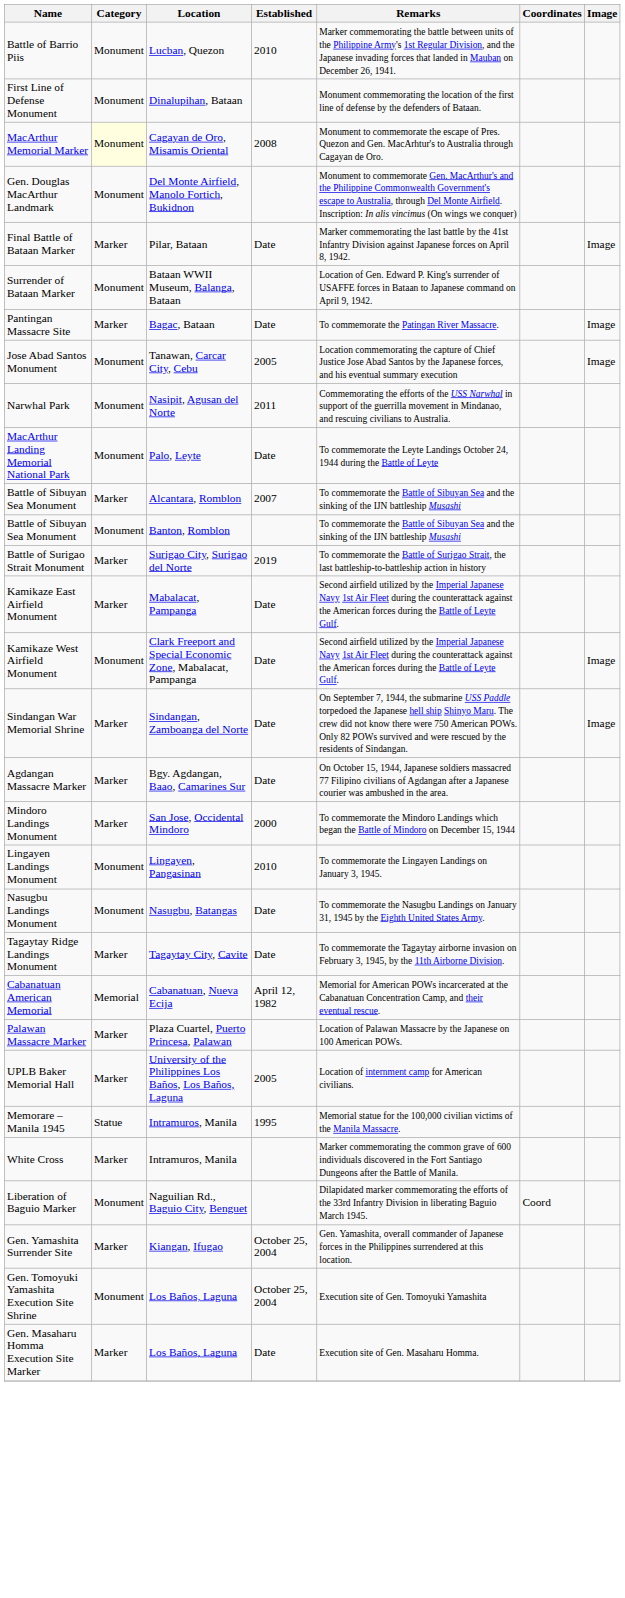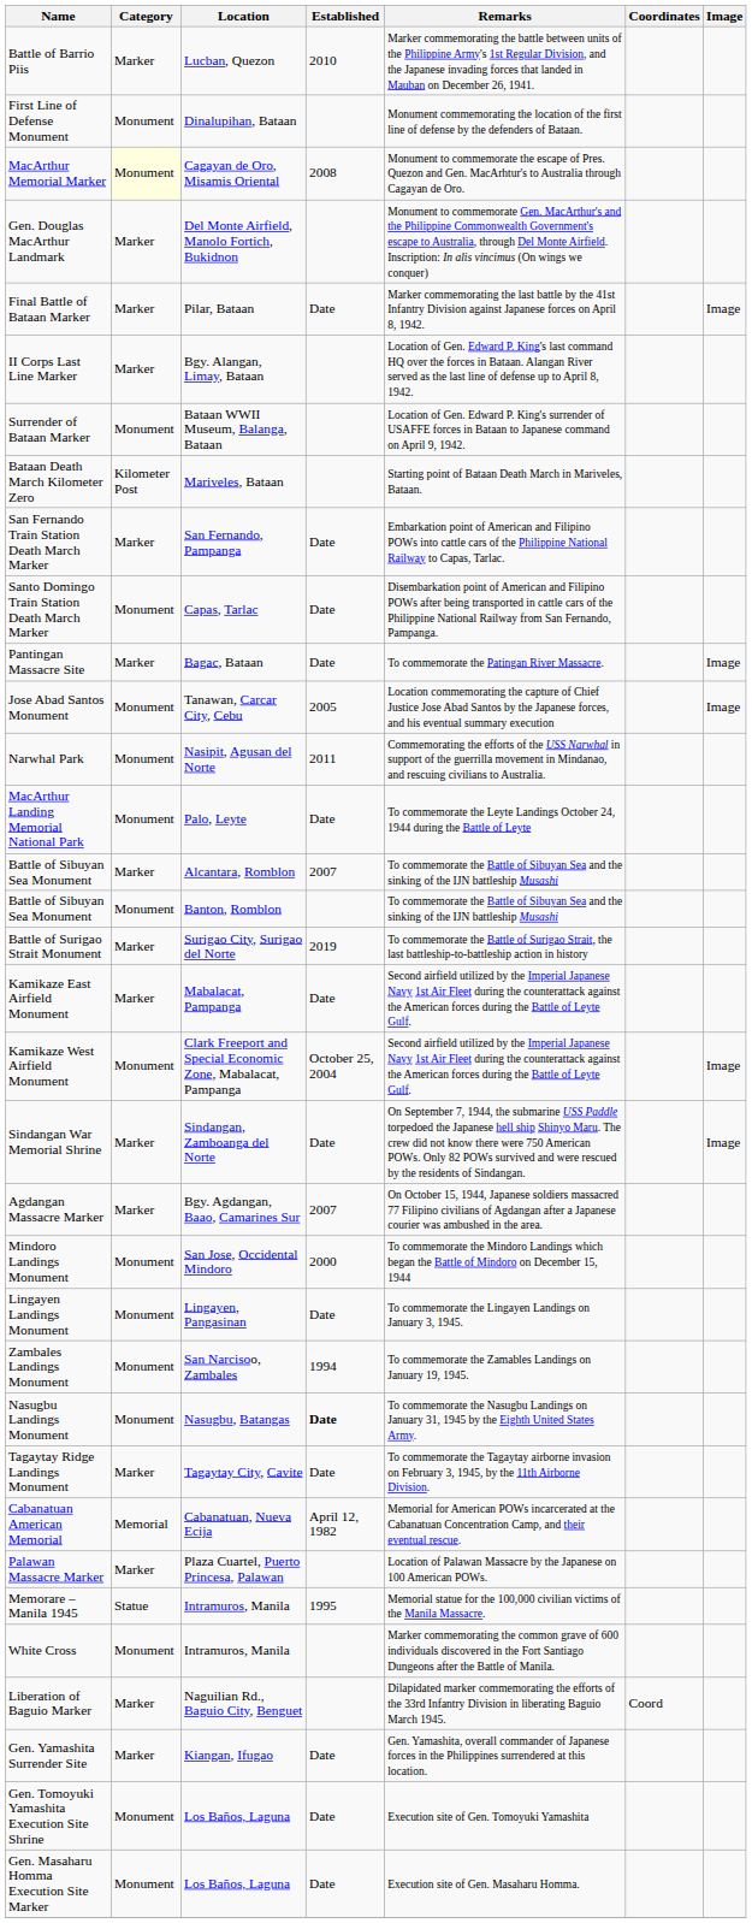Battle of Barrio Piis | Category: Monument -> Marker
Gen. Douglas MacArthur Landmark | Category: Monument -> Marker
+ row: II Corps Last Line Marker | Marker | Bgy. Alangan, Limay, Bataan | Location of Gen. Edward P. King's last command HQ over the forces in Bataan. Alangan River served as the last line of defense up to April 8, 1942.
+ row: Bataan Death March Kilometer Zero | Kilometer Post | Mariveles, Bataan | Starting point of Bataan Death March in Mariveles, Bataan.
+ row: San Fernando Train Station Death March Marker | Marker | San Fernando, Pampanga | Date | Embarkation point of American and Filipino POWs into cattle cars of the Philippine National Railway to Capas, Tarlac.
+ row: Santo Domingo Train Station Death March Marker | Monument | Capas, Tarlac | Date | Disembarkation point of American and Filipino POWs after being transported in cattle cars of the Philippine National Railway from San Fernando, Pampanga.
Kamikaze West Airfield Monument | Established: Date -> October 25, 2004
Agdangan Massacre Marker | Established: Date -> 2007
Mindoro Landings Monument | Category: Marker -> Monument
Lingayen Landings Monument | Established: 2010 -> Date
+ row: Zambales Landings Monument | Monument | San Narcisoo, Zambales | 1994 | To commemorate the Zamables Landings on January 19, 1945.
Nasugbu Landings Monument | Established: normal -> bold
- row: UPLB Baker Memorial Hall | Marker | University of the Philippines Los Baños, Los Baños, Laguna | 2005 | Location of internment camp for American civilians.
White Cross | Category: Marker -> Monument
Liberation of Baguio Marker | Category: Monument -> Marker
Gen. Yamashita Surrender Site | Established: October 25, 2004 -> Date
Gen. Tomoyuki Yamashita Execution Site Shrine | Established: October 25, 2004 -> Date
Gen. Masaharu Homma Execution Site Marker | Category: Marker -> Monument
